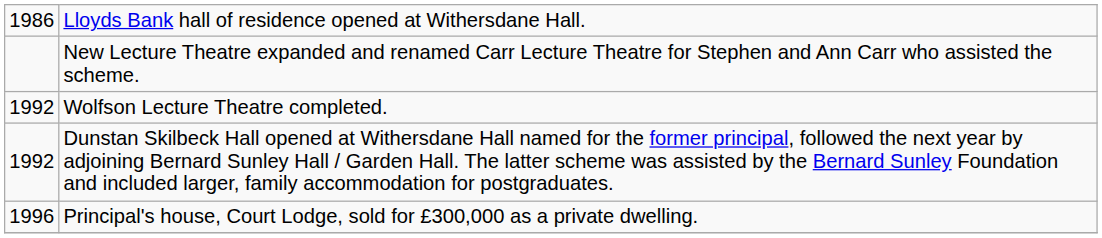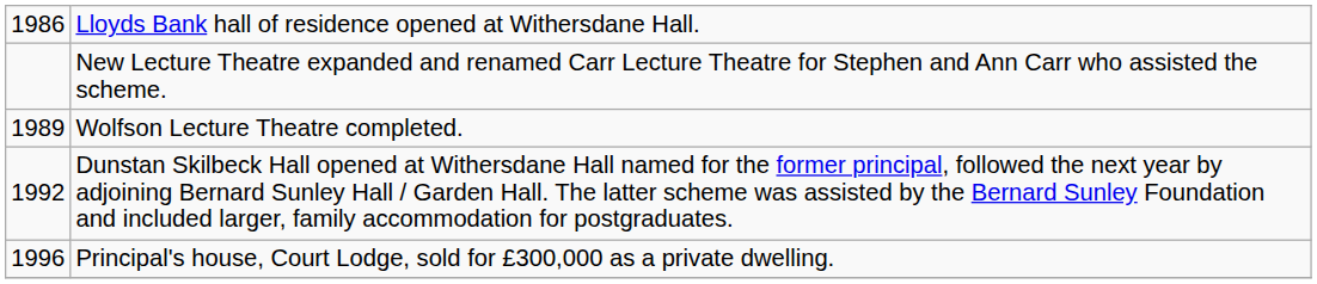Wolfson Lecture Theatre completed. | column 1: 1992 -> 1989
